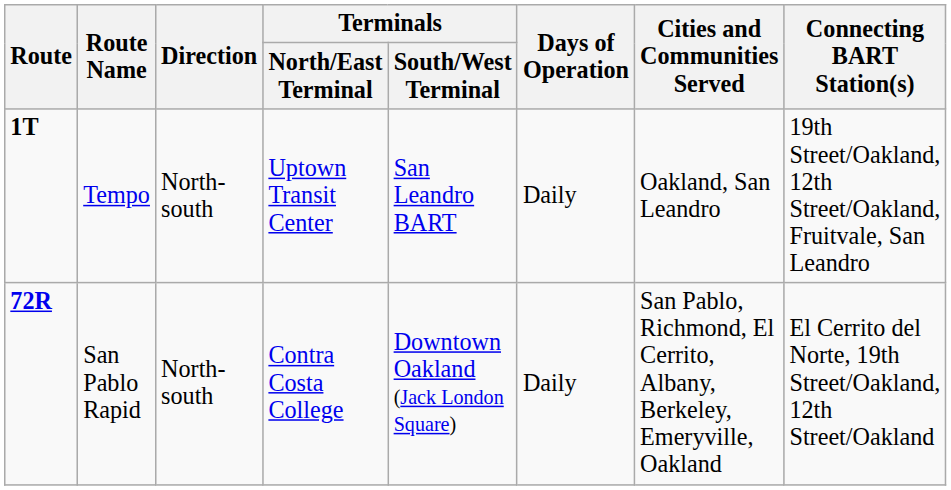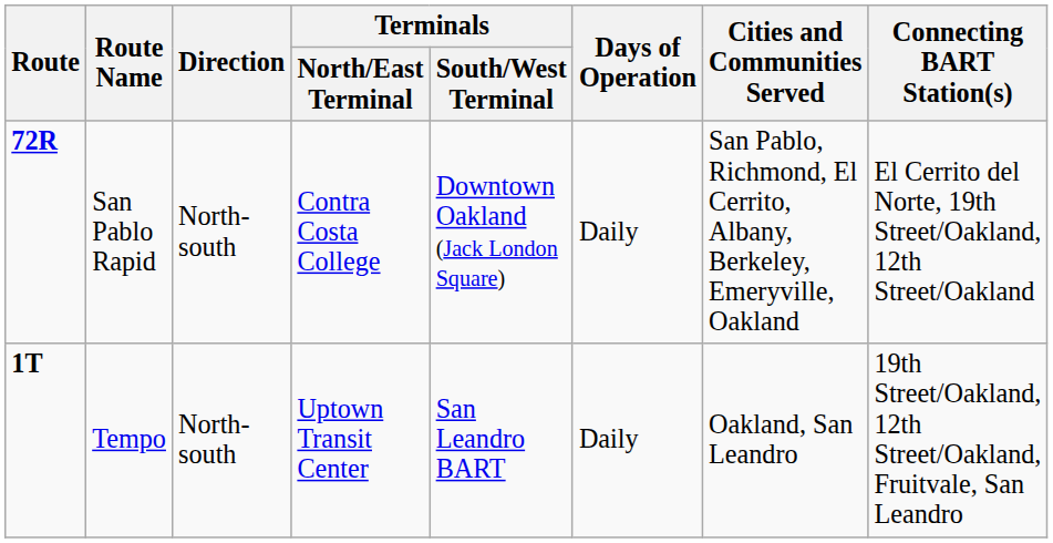rows swapped: Tempo <-> San Pablo Rapid
